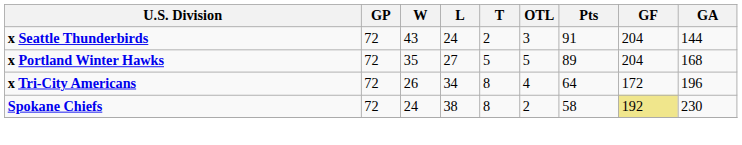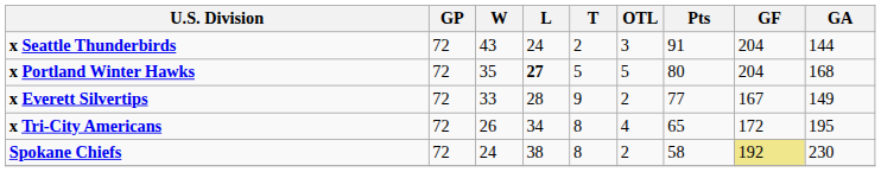x Portland Winter Hawks | L: normal -> bold
x Portland Winter Hawks | Pts: 89 -> 80
+ row: x Everett Silvertips | 72 | 33 | 28 | 9 | 2 | 77 | 167 | 149
x Tri-City Americans | Pts: 64 -> 65
x Tri-City Americans | GA: 196 -> 195
